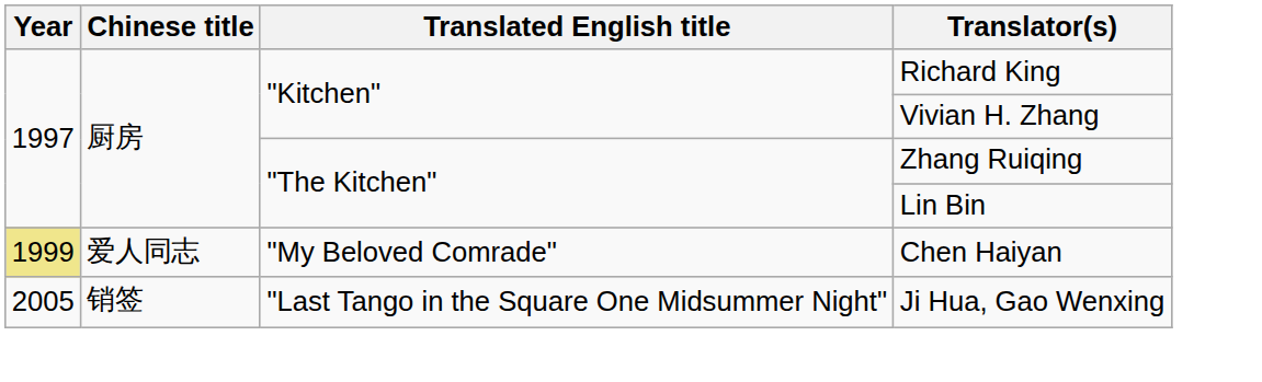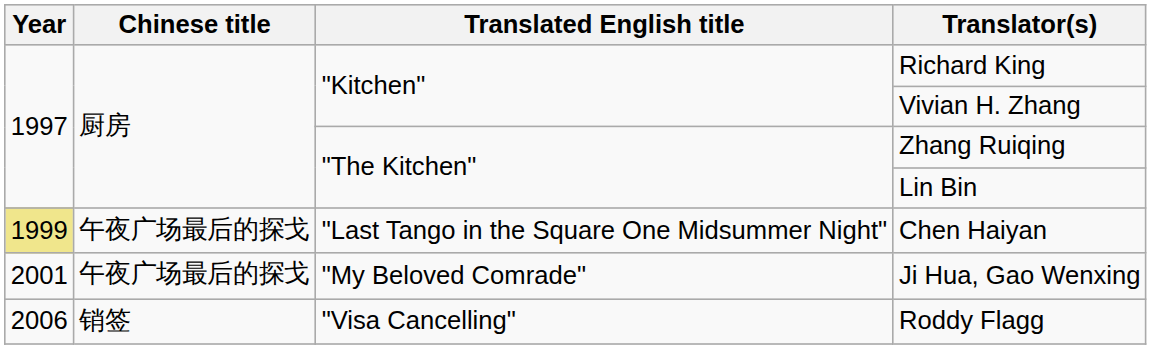Chen Haiyan | Chinese title: 爱人同志 -> 午夜广场最后的探戈
Chen Haiyan | Translated English title: "My Beloved Comrade" -> "Last Tango in the Square One Midsummer Night"
Ji Hua, Gao Wenxing | Year: 2005 -> 2001
Ji Hua, Gao Wenxing | Chinese title: 销签 -> 午夜广场最后的探戈
Ji Hua, Gao Wenxing | Translated English title: "Last Tango in the Square One Midsummer Night" -> "My Beloved Comrade"
+ row: 2006 | 销签 | "Visa Cancelling" | Roddy Flagg
